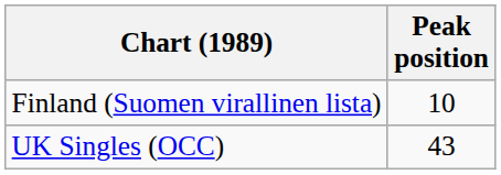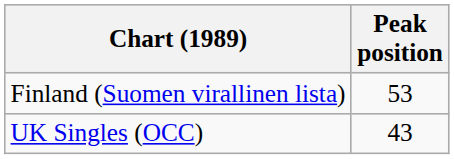Finland (Suomen virallinen lista) | Peak position: 10 -> 53
